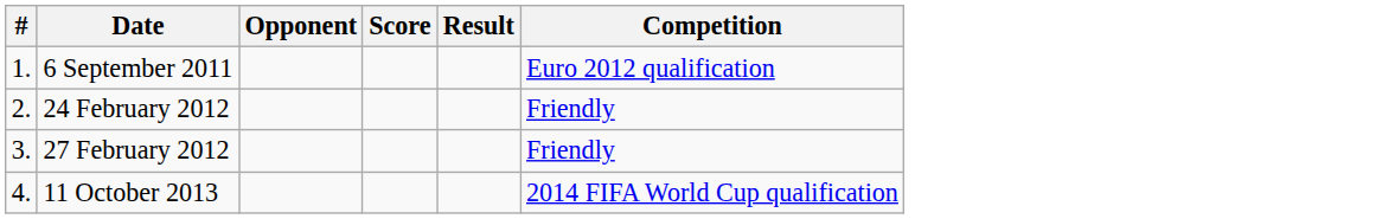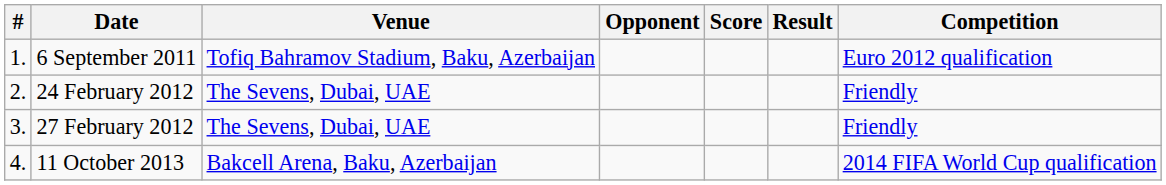+ column: Venue | Tofiq Bahramov Stadium, Baku, Azerbaijan | The Sevens, Dubai, UAE | The Sevens, Dubai, UAE | Bakcell Arena, Baku, Azerbaijan
